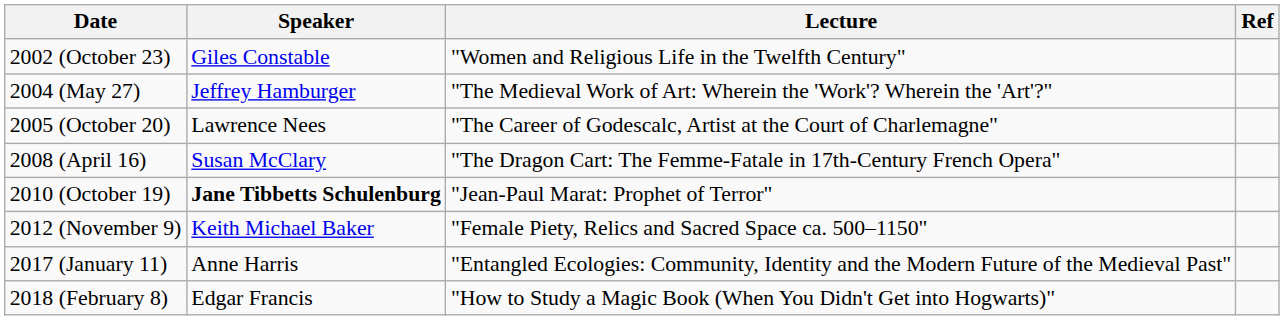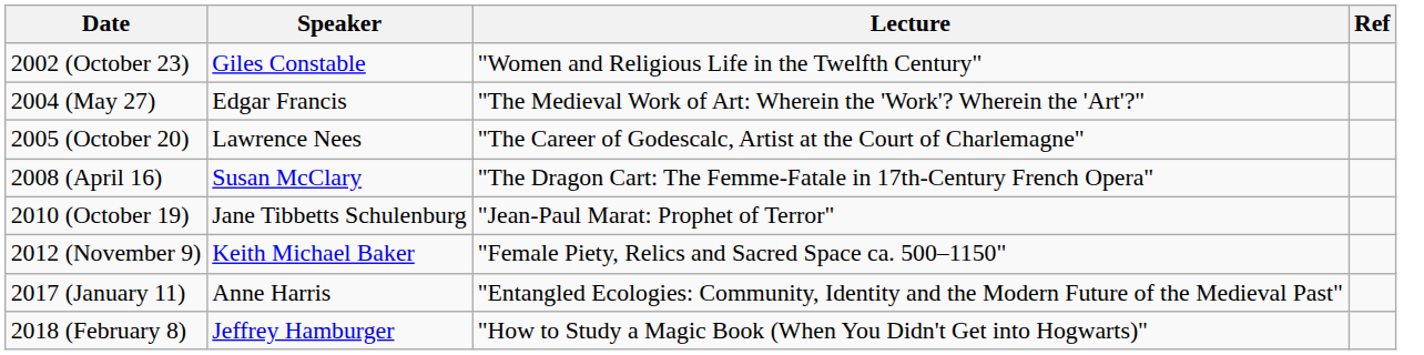2004 (May 27) | Speaker: Jeffrey Hamburger -> Edgar Francis
2010 (October 19) | Speaker: bold -> normal
2018 (February 8) | Speaker: Edgar Francis -> Jeffrey Hamburger
